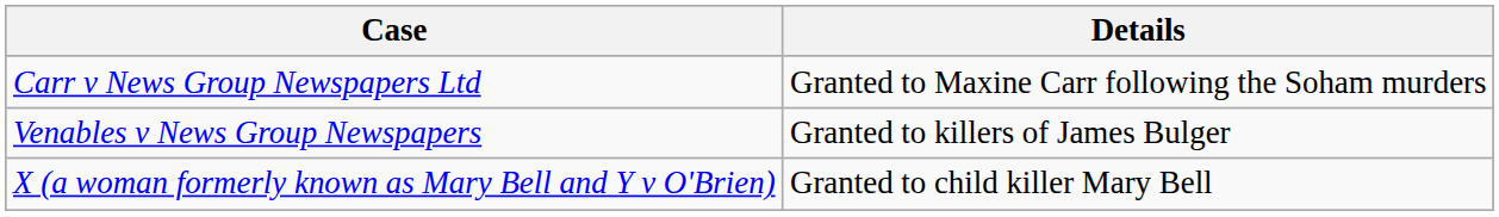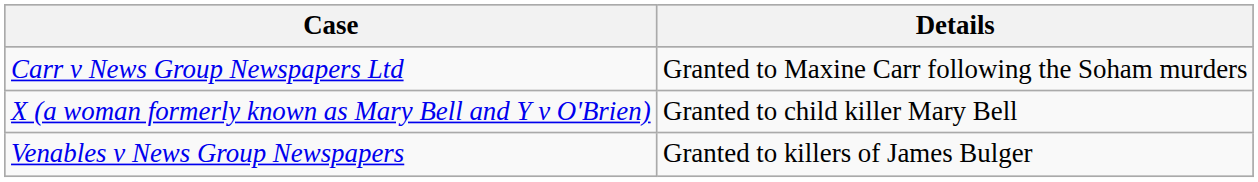rows swapped: Venables v News Group Newspapers <-> X (a woman formerly known as Mary Bell and Y v O'Brien)
